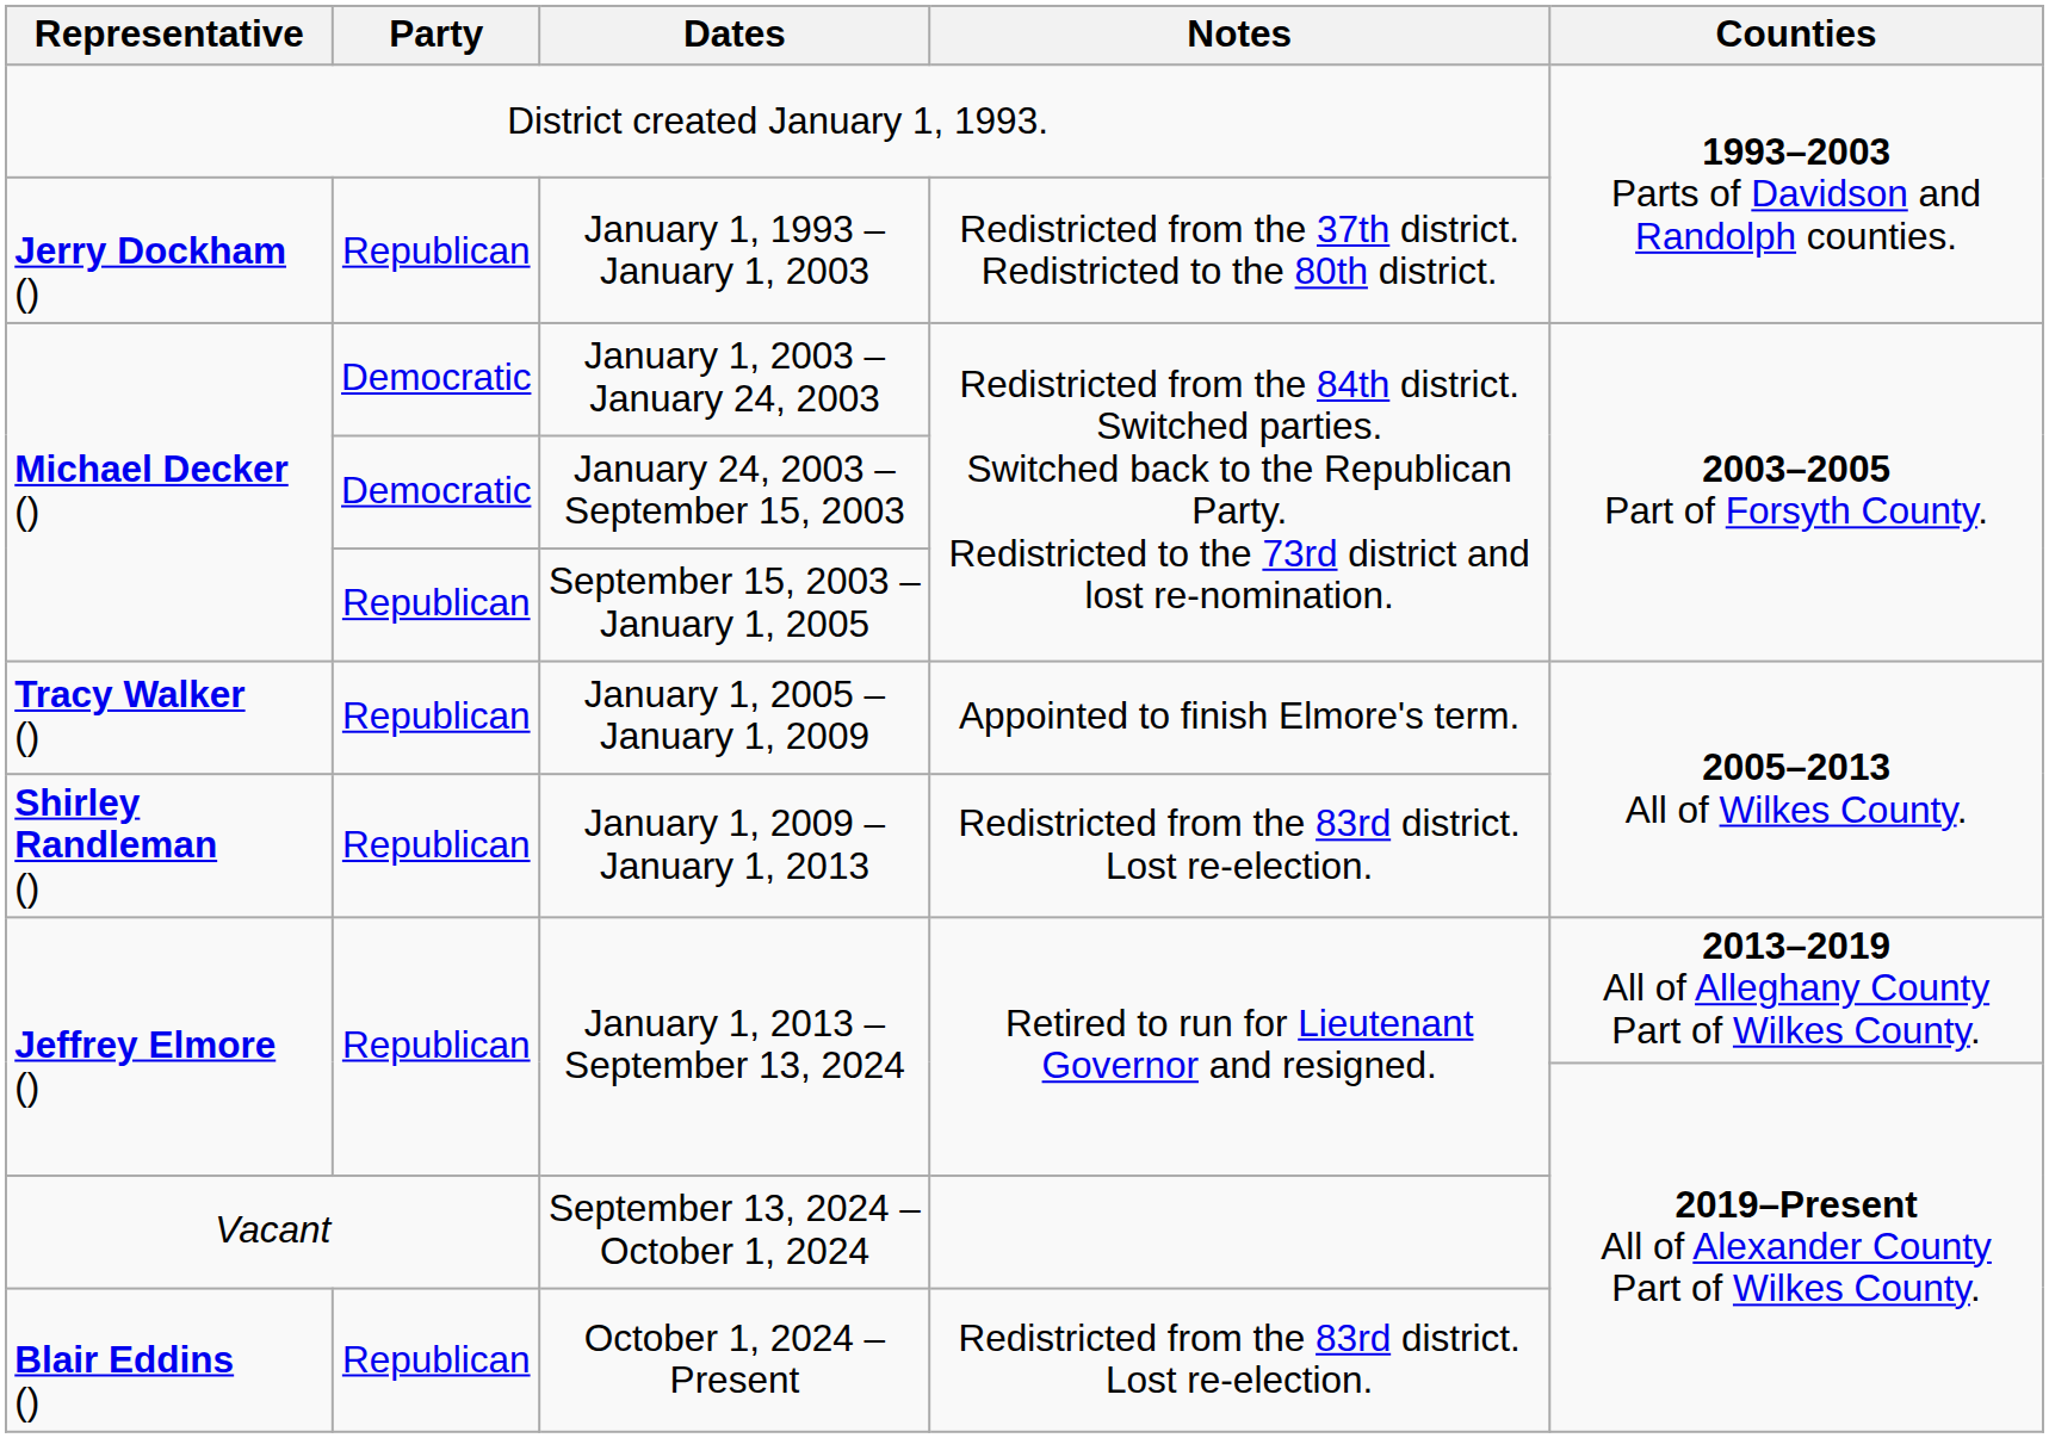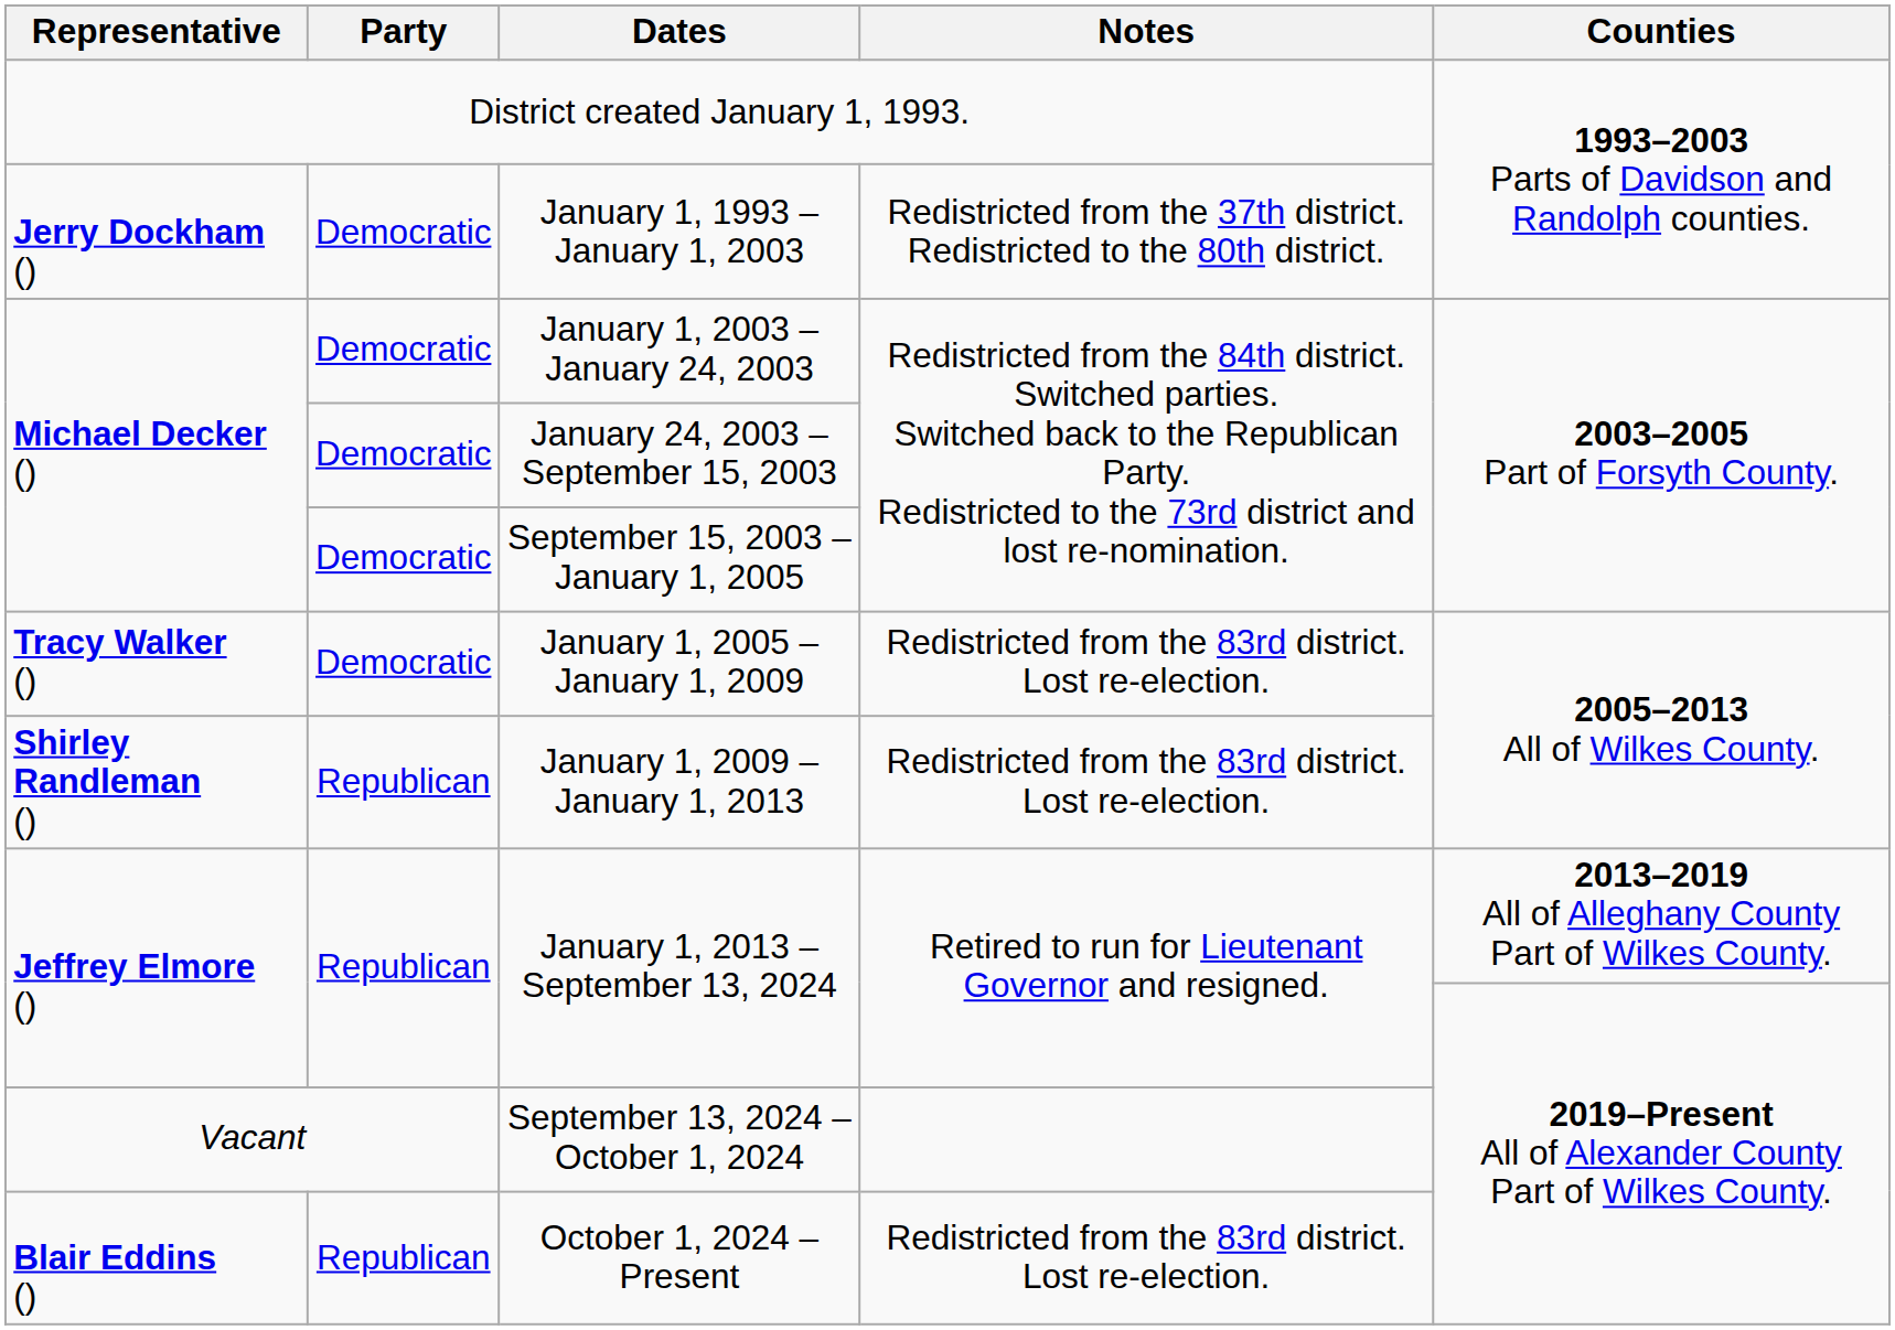January 1, 1993 – January 1, 2003 | Party: Republican -> Democratic
September 15, 2003 – January 1, 2005 | Party: Republican -> Democratic
January 1, 2005 – January 1, 2009 | Party: Republican -> Democratic
January 1, 2005 – January 1, 2009 | Notes: Appointed to finish Elmore's term. -> Redistricted from the 83rd district. Lost re-election.
